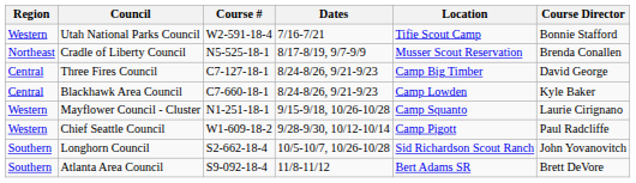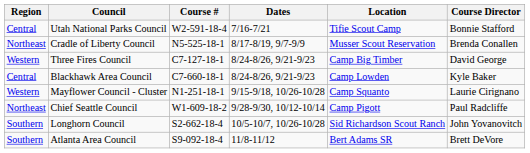Utah National Parks Council | Region: Western -> Central
Three Fires Council | Region: Central -> Western
Chief Seattle Council | Region: Western -> Northeast
